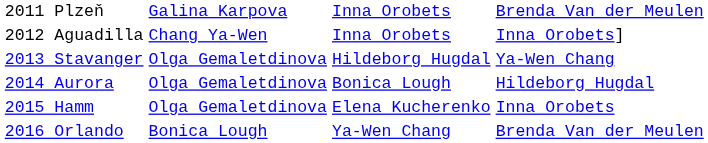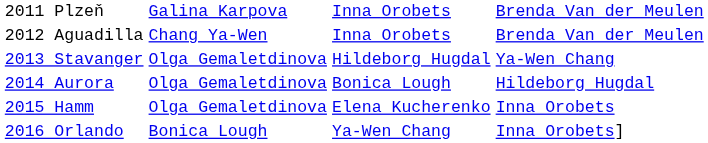2012 Aguadilla | column 4: Inna Orobets] -> Brenda Van der Meulen
2016 Orlando | column 4: Brenda Van der Meulen -> Inna Orobets]
